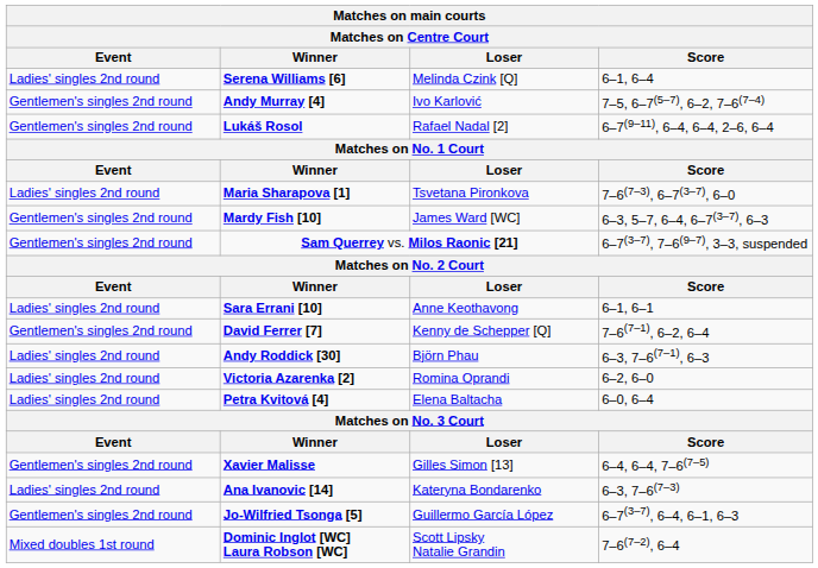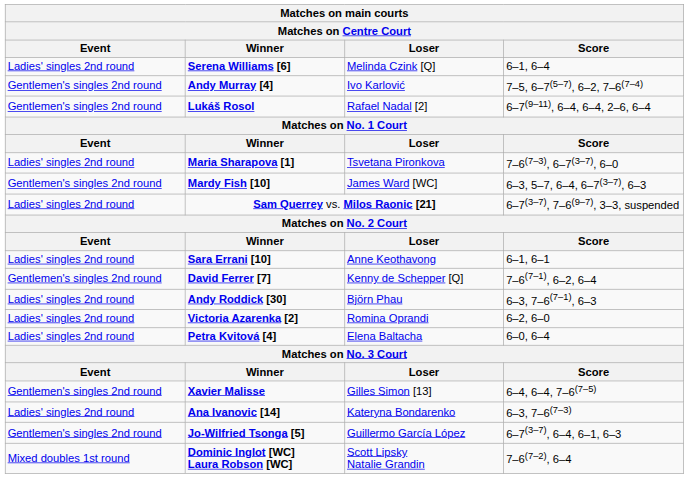Sam Querrey vs. Milos Raonic [21] | Event: Gentlemen's singles 2nd round -> Ladies' singles 2nd round
